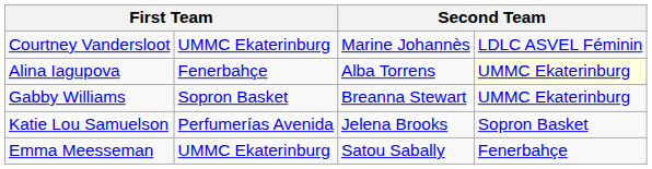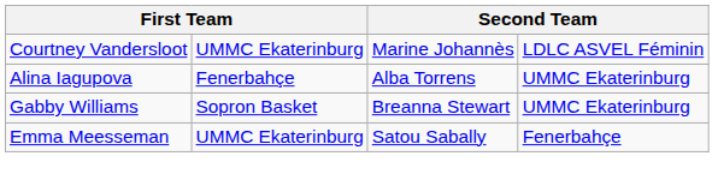Alina Iagupova | column 4: lightyellow background -> no background
- row: Katie Lou Samuelson | Perfumerías Avenida | Jelena Brooks | Sopron Basket
